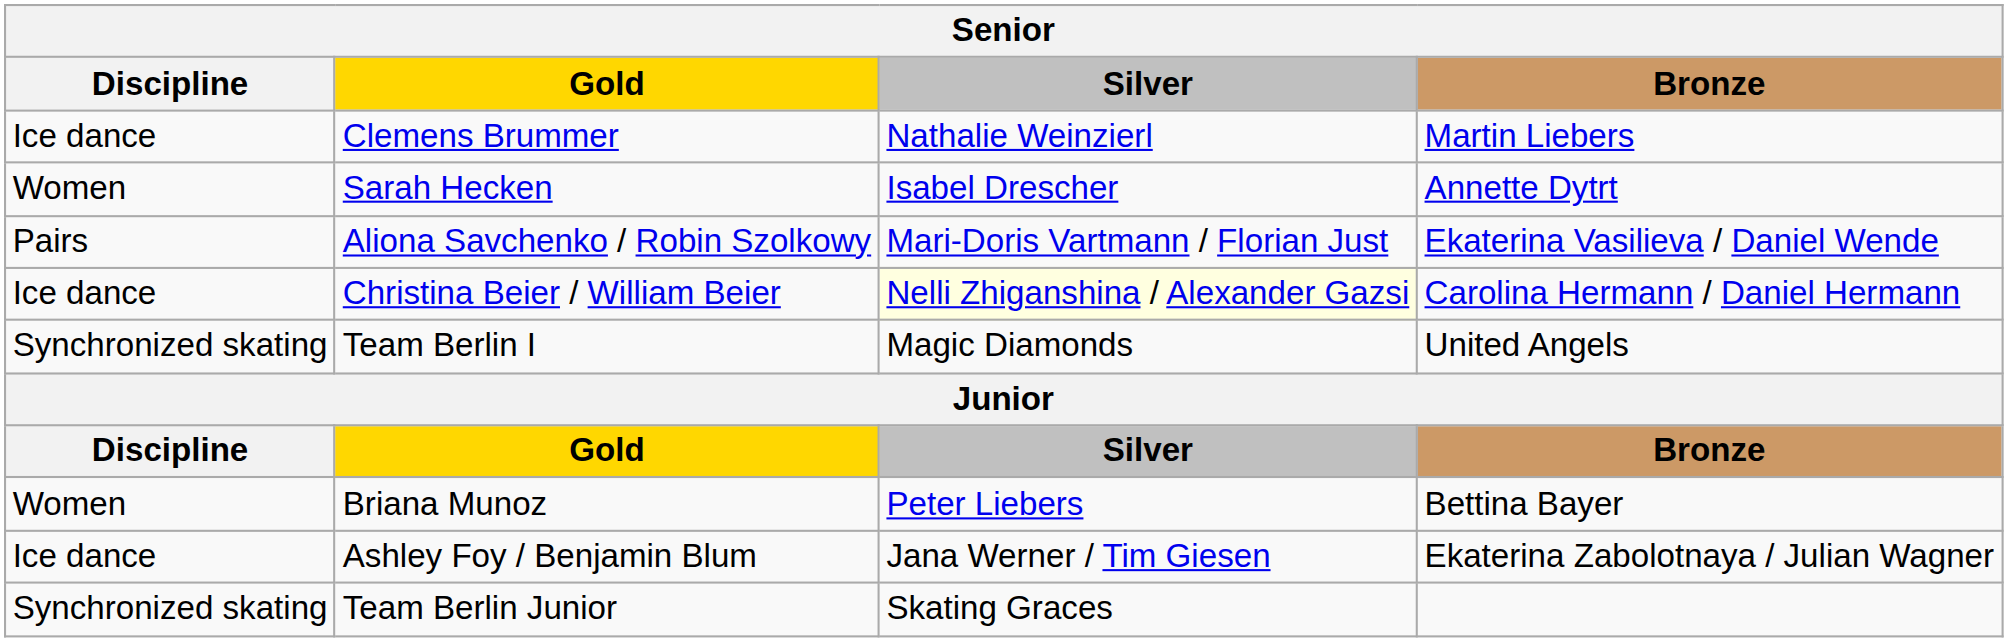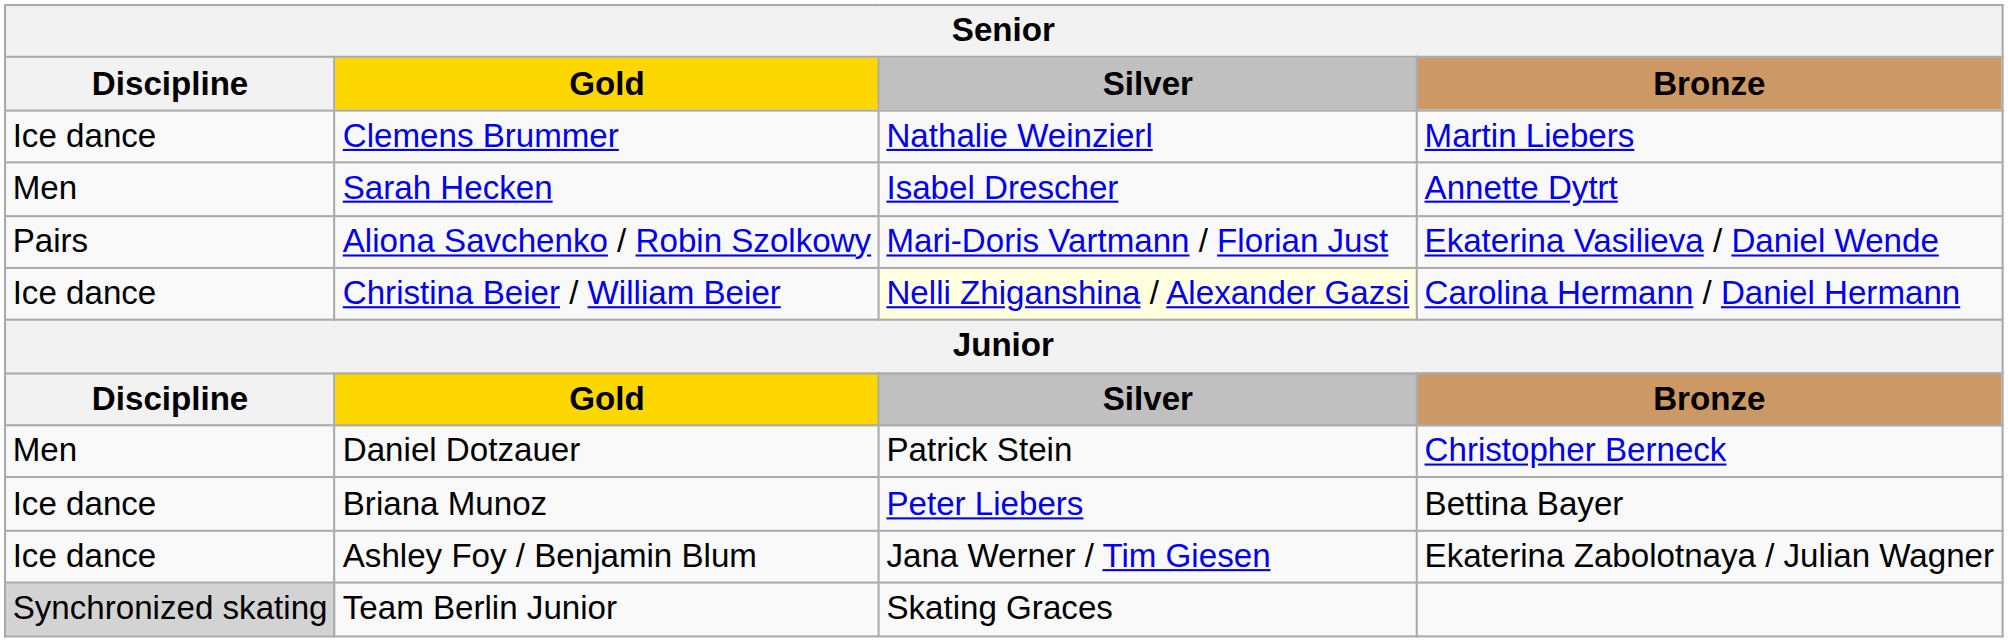Sarah Hecken | Discipline: Women -> Men
- row: Synchronized skating | Team Berlin I | Magic Diamonds | United Angels
+ row: Men | Daniel Dotzauer | Patrick Stein | Christopher Berneck
Briana Munoz | Discipline: Women -> Ice dance
Team Berlin Junior | Discipline: no background -> lightgrey background
